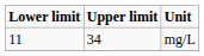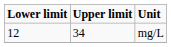mg/L | Lower limit: 11 -> 12
